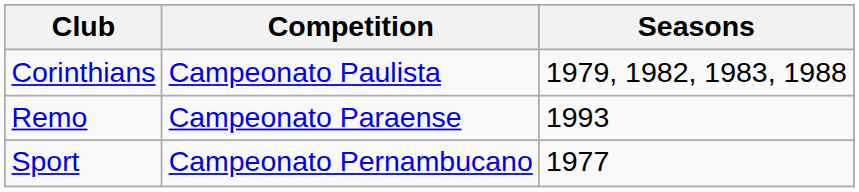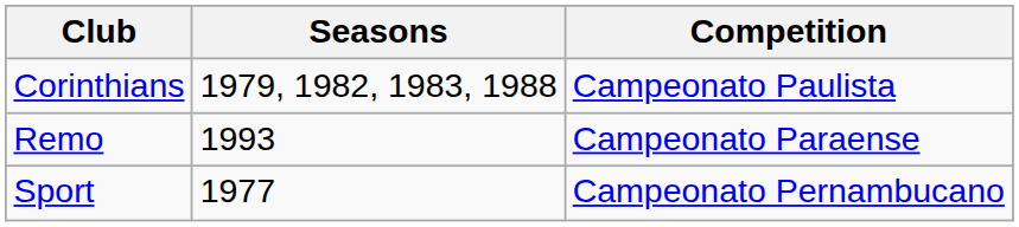columns swapped: Competition <-> Seasons
